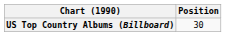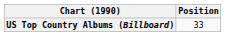US Top Country Albums (Billboard) | Position: 30 -> 33
